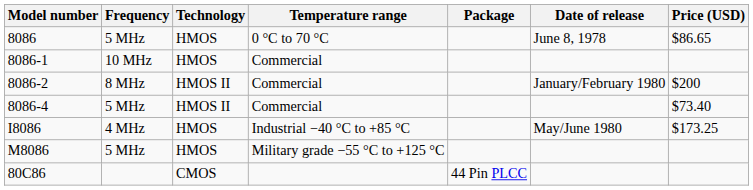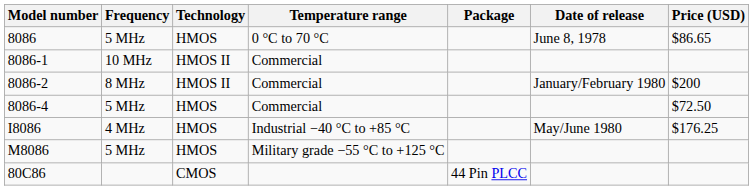8086-1 | Technology: HMOS -> HMOS II
8086-4 | Technology: HMOS II -> HMOS
8086-4 | Price (USD): $73.40 -> $72.50
I8086 | Price (USD): $173.25 -> $176.25
